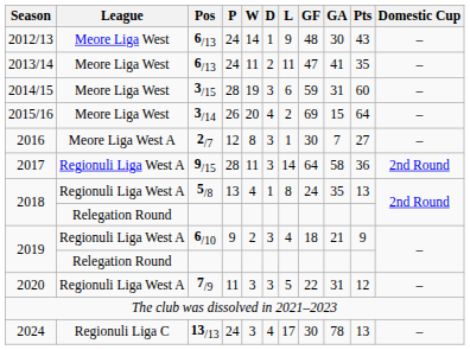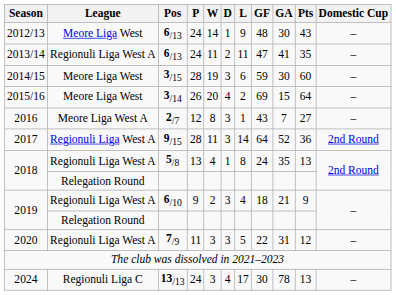2013/14 | League: Meore Liga West -> Regionuli Liga West A
2014/15 | GA: 31 -> 30
2016 | GF: 30 -> 43
2017 | GA: 58 -> 52
